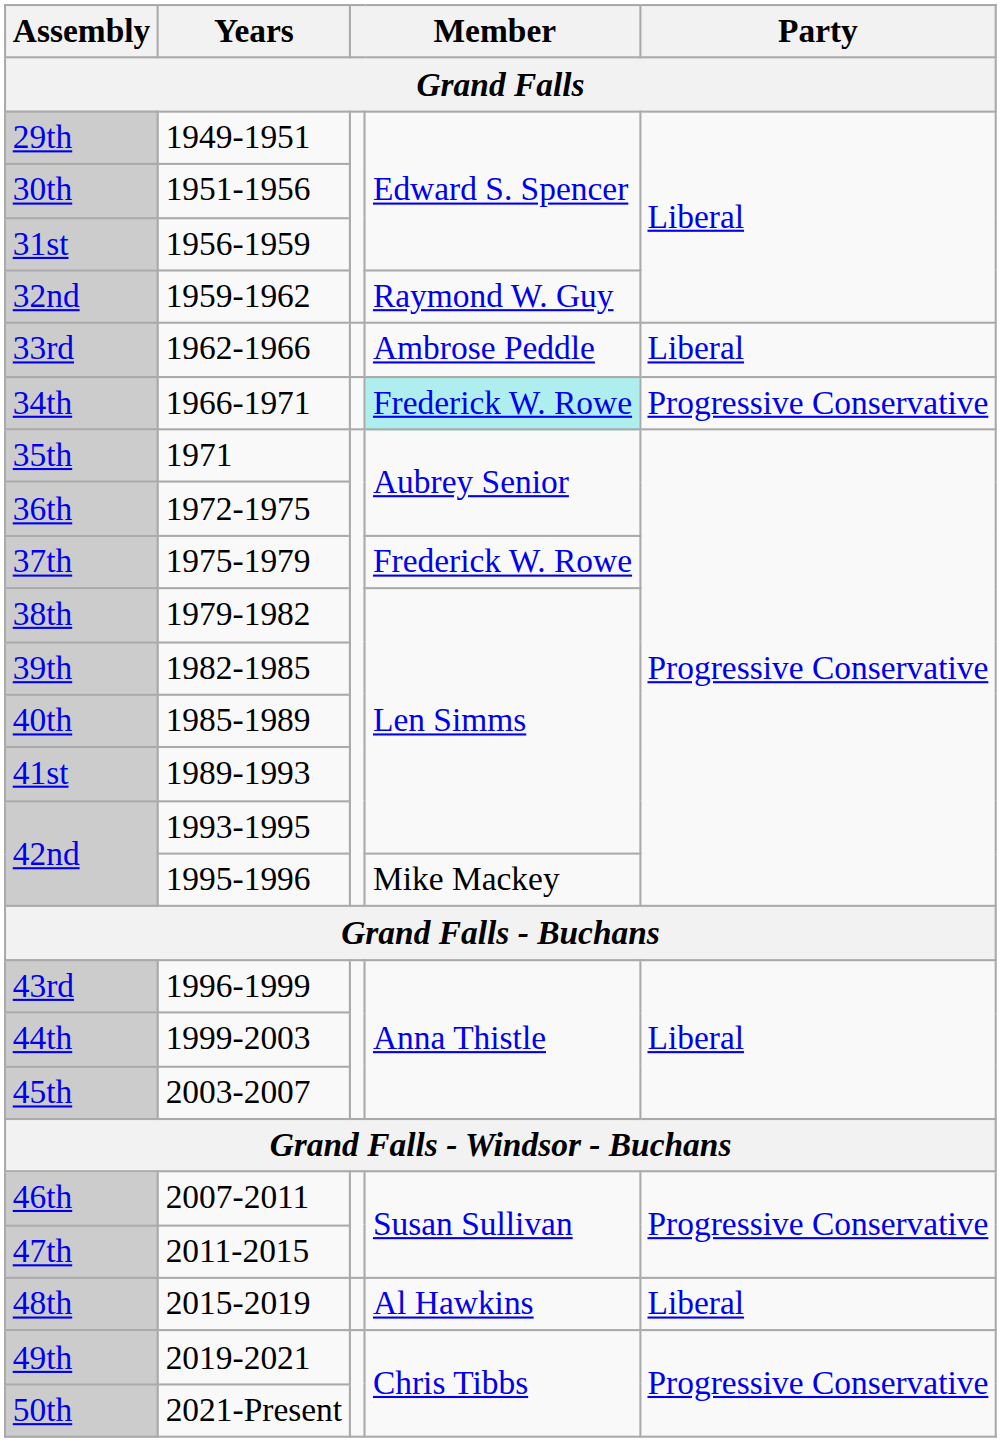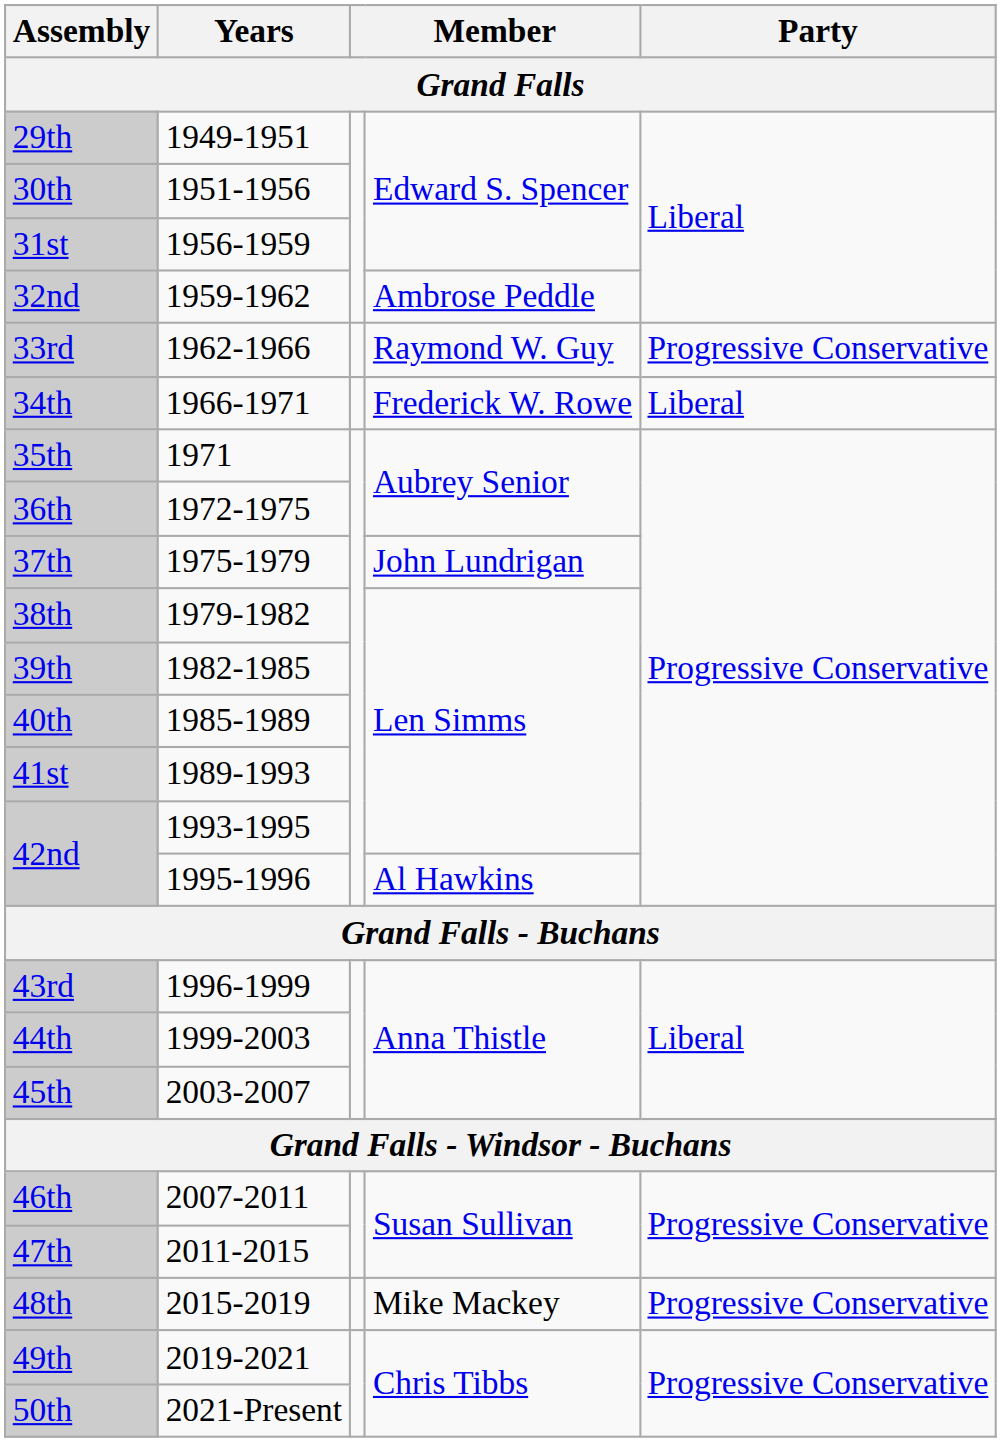32nd | column 4: Raymond W. Guy -> Ambrose Peddle
33rd | column 4: Ambrose Peddle -> Raymond W. Guy
33rd | Party: Liberal -> Progressive Conservative
34th | column 4: paleturquoise background -> no background
34th | Party: Progressive Conservative -> Liberal
37th | column 4: Frederick W. Rowe -> John Lundrigan
42nd / 1995-1996 | column 4: Mike Mackey -> Al Hawkins
48th | column 4: Al Hawkins -> Mike Mackey
48th | Party: Liberal -> Progressive Conservative
